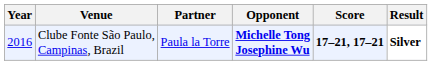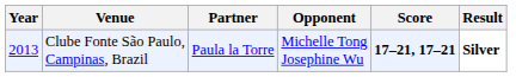Clube Fonte São Paulo, Campinas, Brazil | Year: 2016 -> 2013
Clube Fonte São Paulo, Campinas, Brazil | Opponent: bold -> normal
